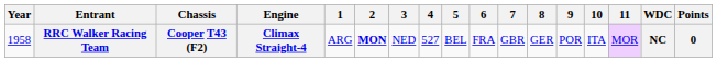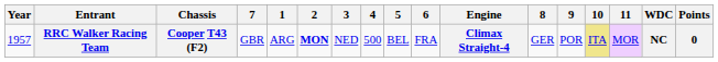columns swapped: Engine <-> 7
RRC Walker Racing Team | Year: 1958 -> 1957
RRC Walker Racing Team | 4: 527 -> 500
RRC Walker Racing Team | 10: no background -> khaki background
